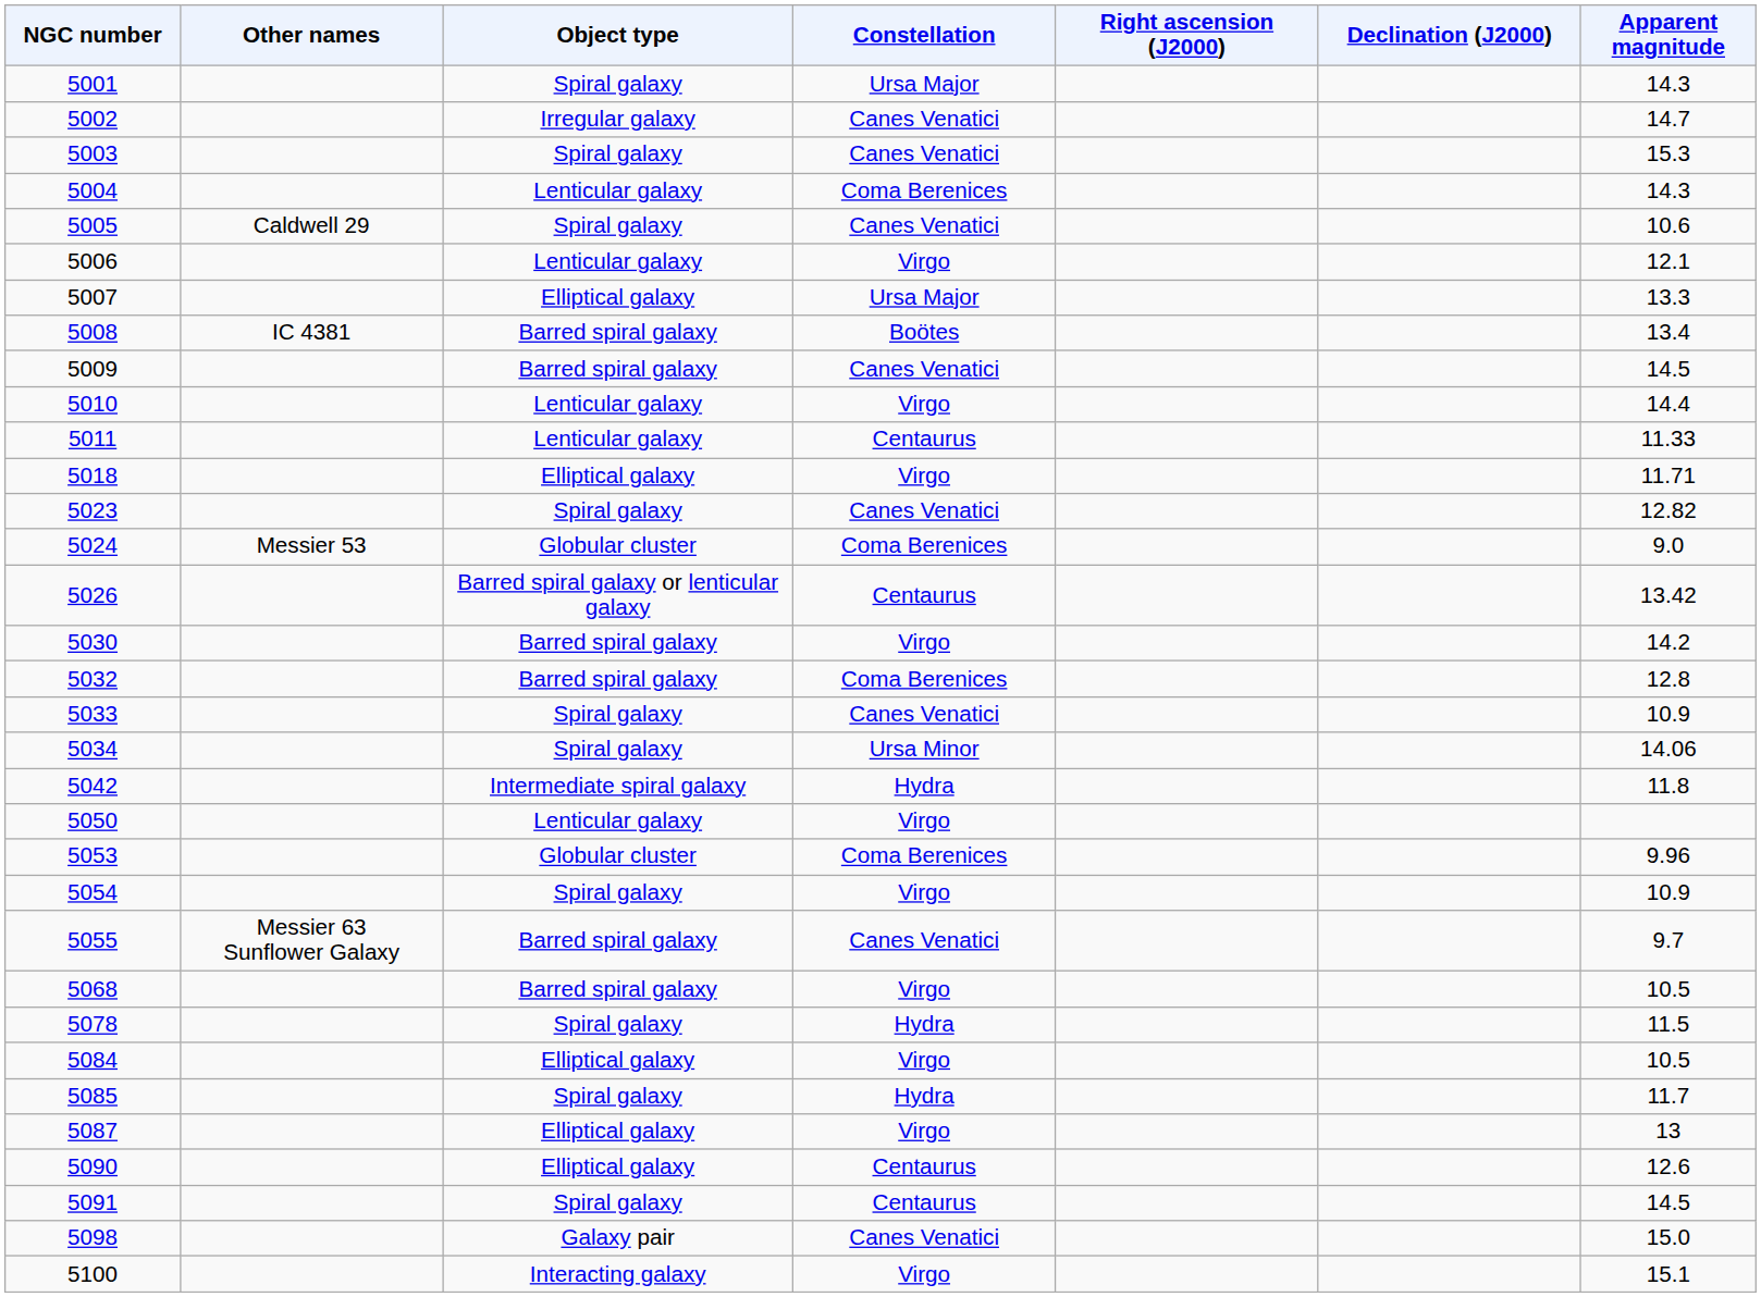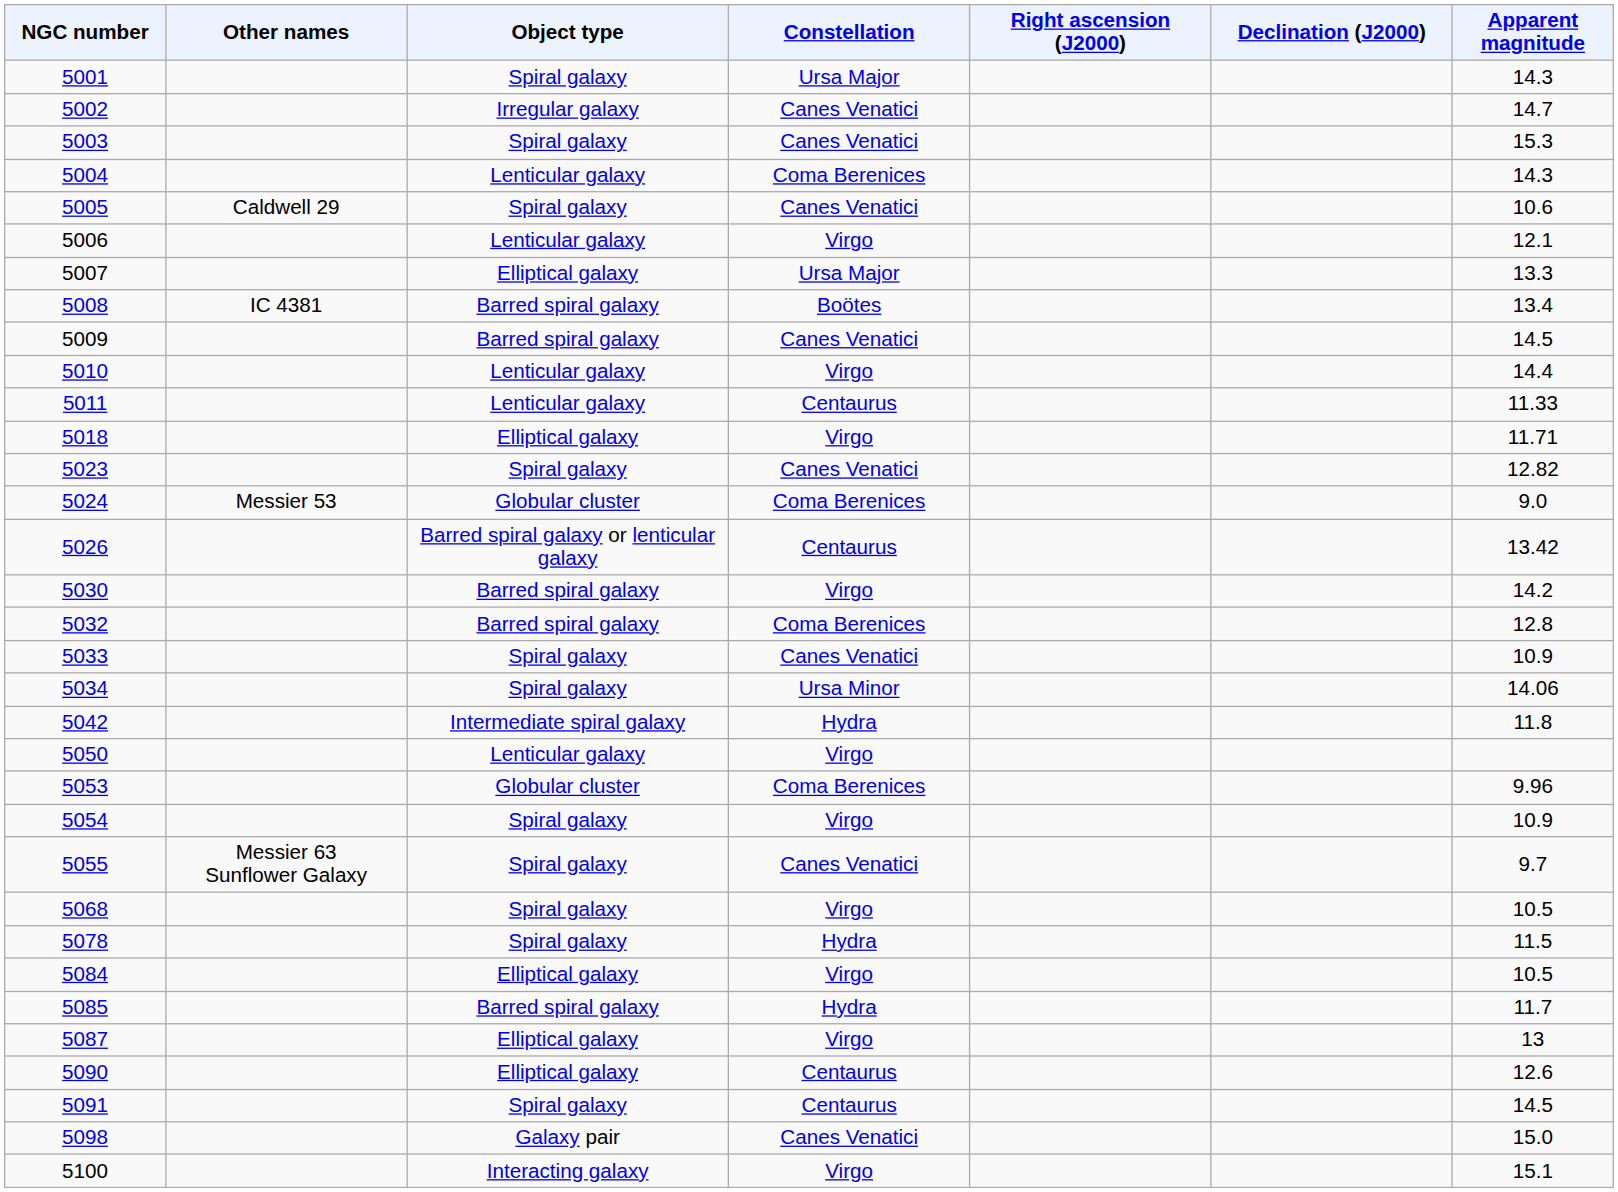5055 | Object type: Barred spiral galaxy -> Spiral galaxy
5068 | Object type: Barred spiral galaxy -> Spiral galaxy
5085 | Object type: Spiral galaxy -> Barred spiral galaxy
